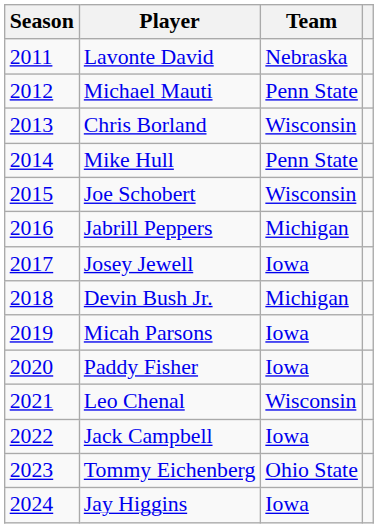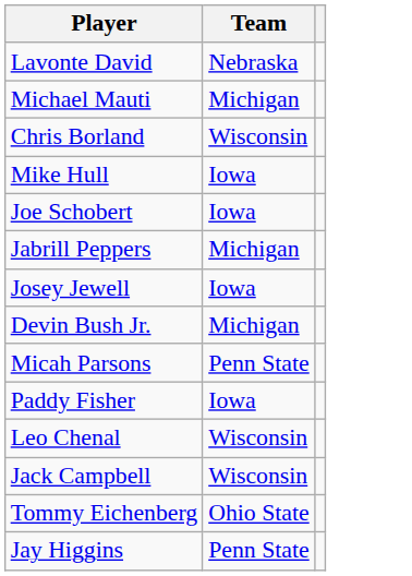- column: Season | 2011 | 2012 | 2013 | 2014 | 2015 | 2016 | 2017 | 2018 | 2019 | 2020 | 2021 | 2022 | 2023 | 2024
Michael Mauti | Team: Penn State -> Michigan
Mike Hull | Team: Penn State -> Iowa
Joe Schobert | Team: Wisconsin -> Iowa
Micah Parsons | Team: Iowa -> Penn State
Jack Campbell | Team: Iowa -> Wisconsin
Jay Higgins | Team: Iowa -> Penn State
